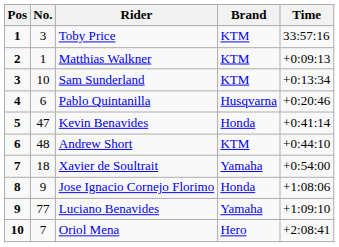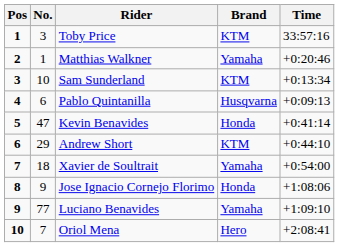Matthias Walkner | Brand: KTM -> Yamaha
Matthias Walkner | Time: +0:09:13 -> +0:20:46
Pablo Quintanilla | Time: +0:20:46 -> +0:09:13
Andrew Short | No.: 48 -> 29
